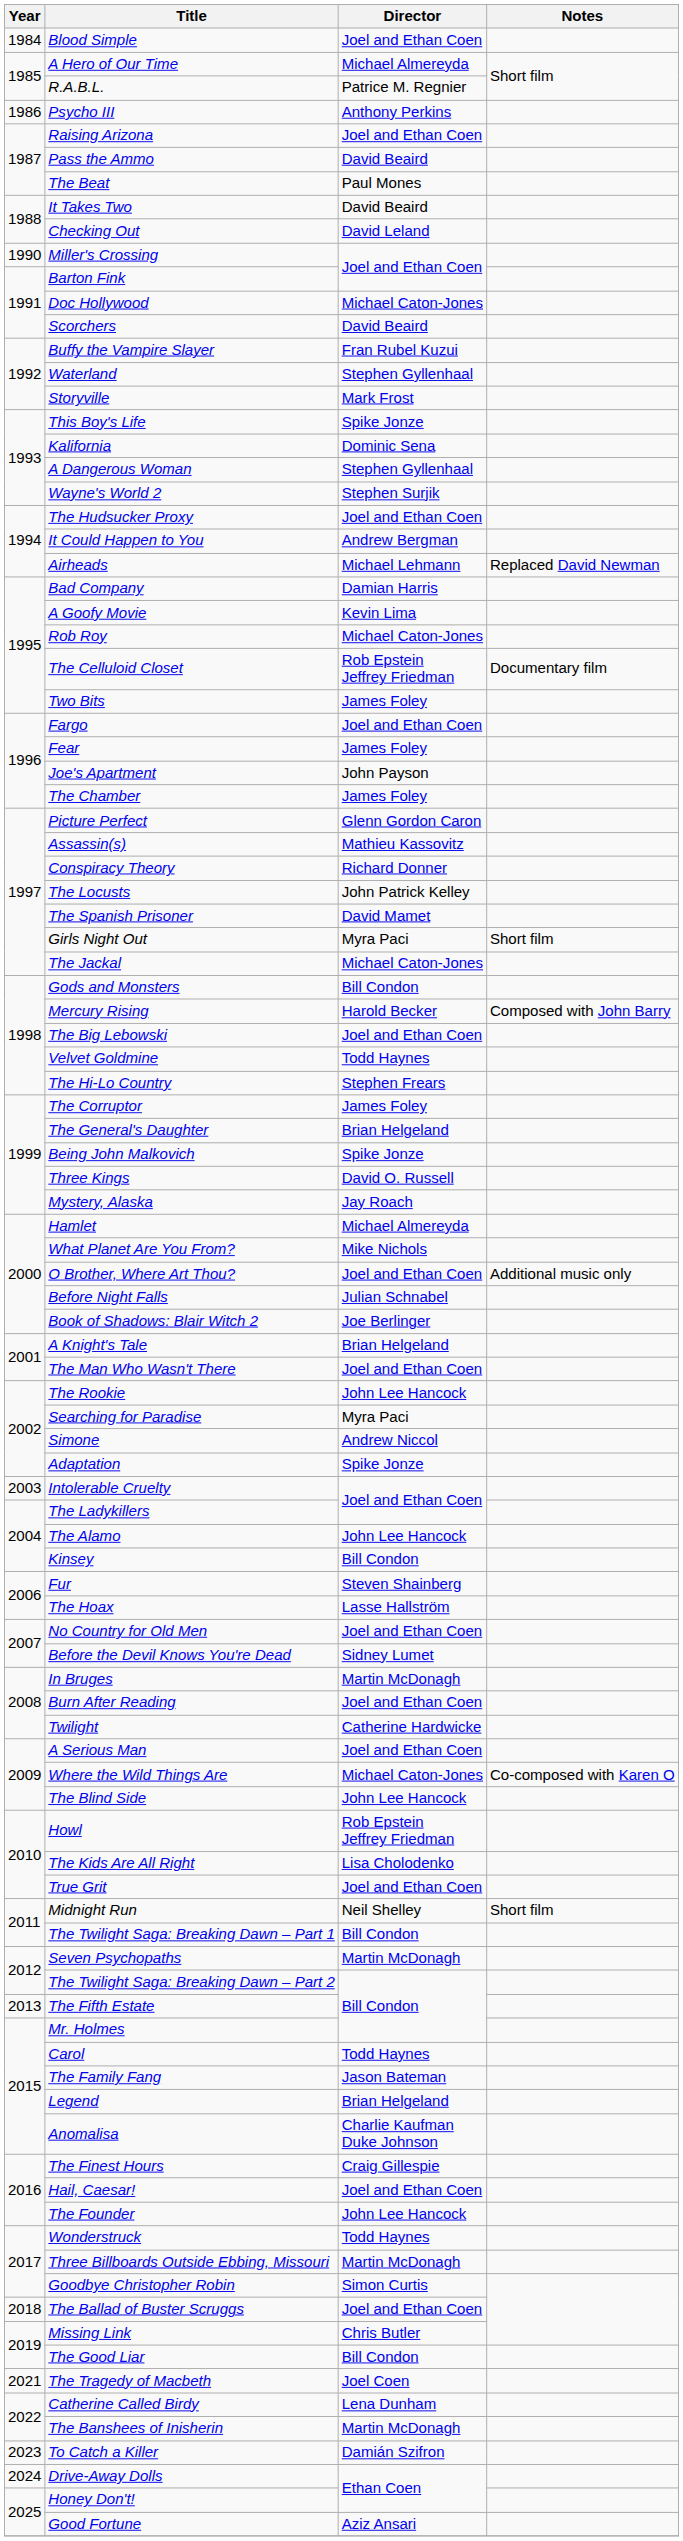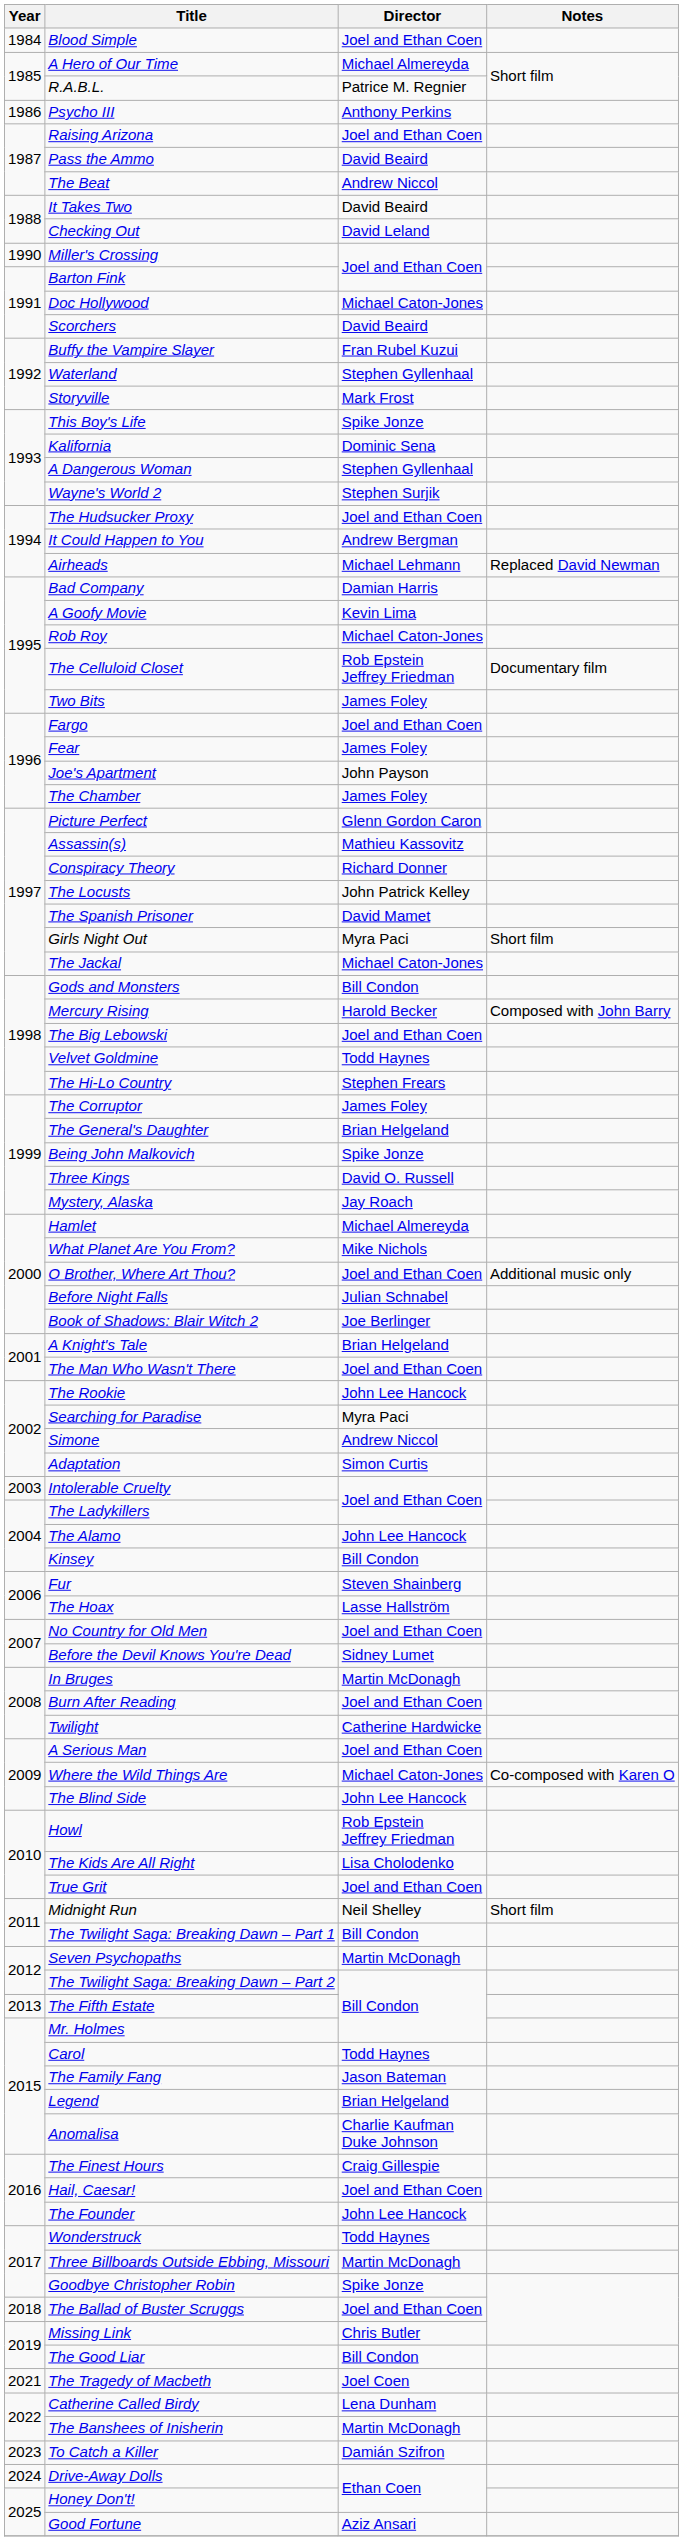The Beat | Director: Paul Mones -> Andrew Niccol
Adaptation | Director: Spike Jonze -> Simon Curtis
Goodbye Christopher Robin | Director: Simon Curtis -> Spike Jonze
